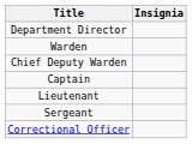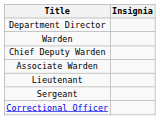+ row: Associate Warden
- row: Captain
